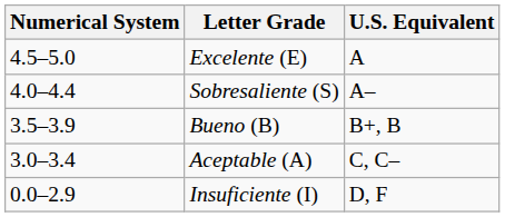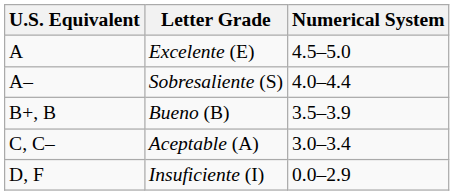columns swapped: Numerical System <-> U.S. Equivalent
